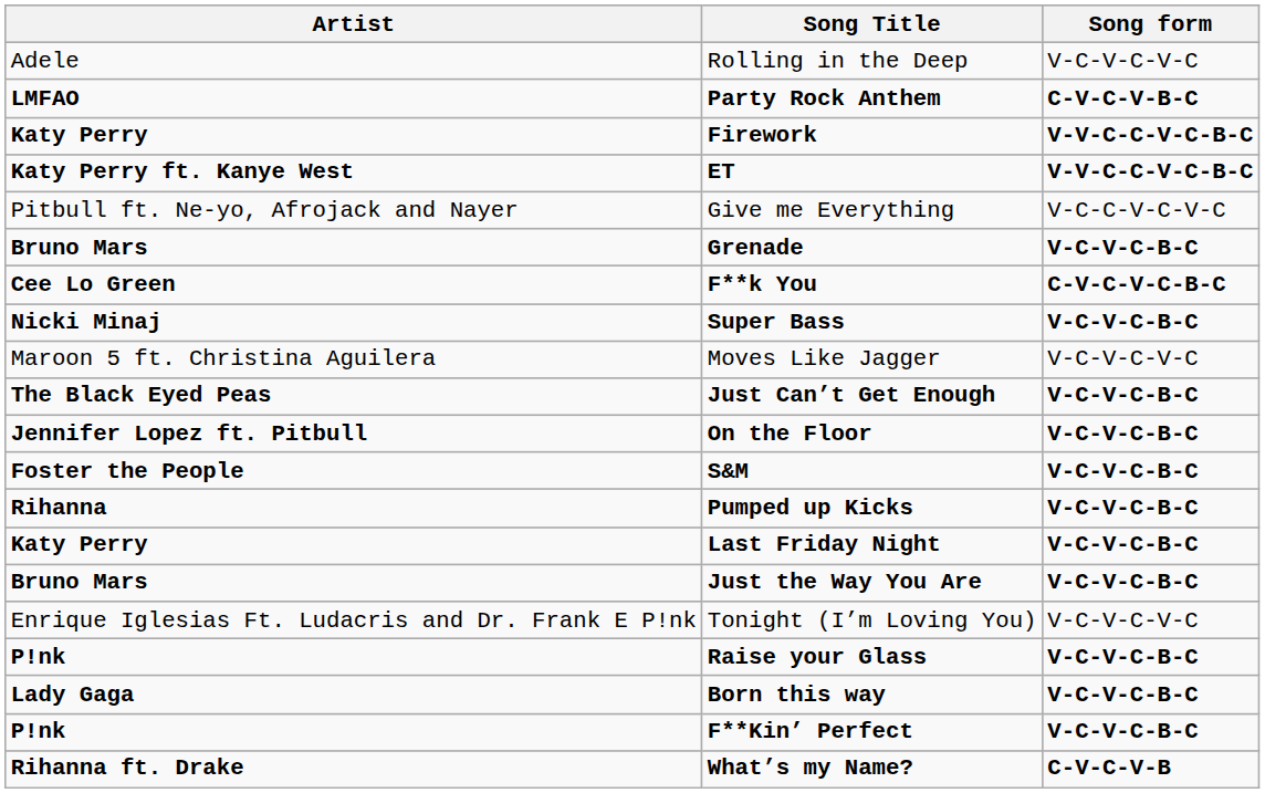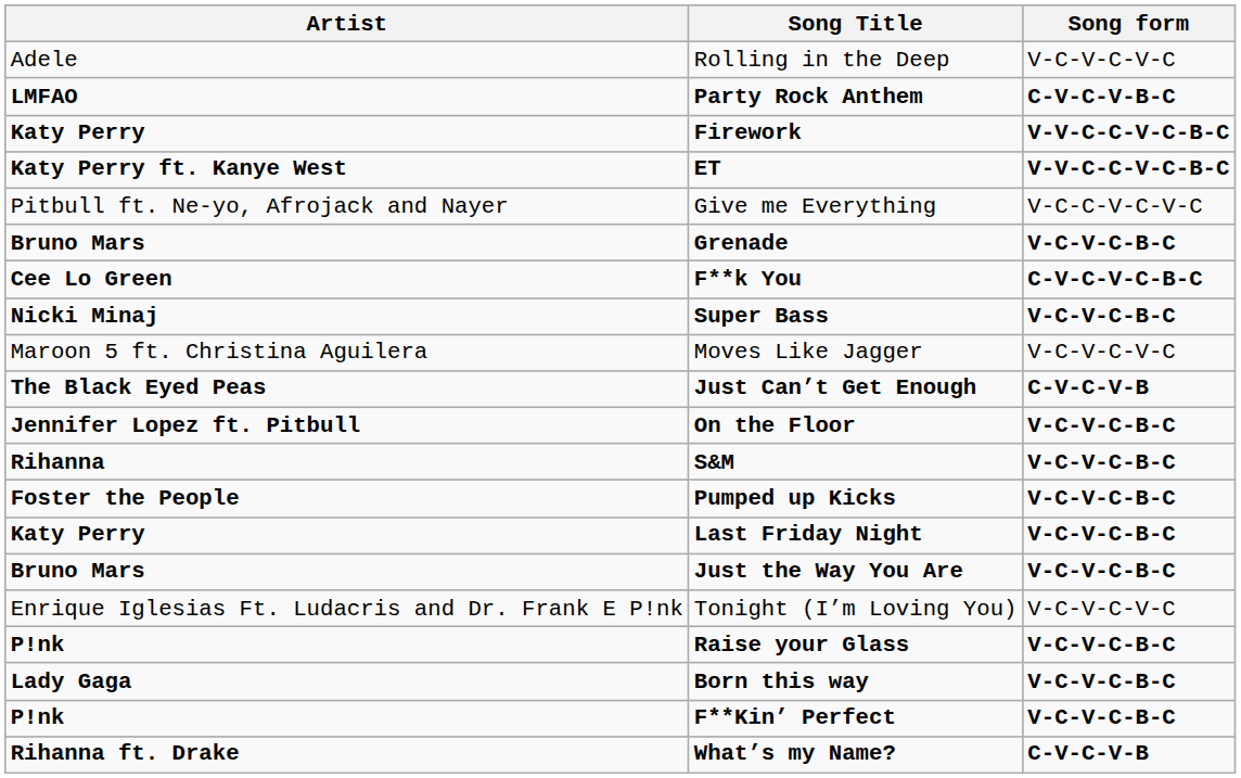Just Can’t Get Enough | Song form: V-C-V-C-B-C -> C-V-C-V-B
S&M | Artist: Foster the People -> Rihanna
Pumped up Kicks | Artist: Rihanna -> Foster the People
